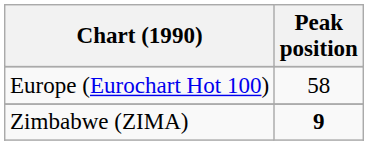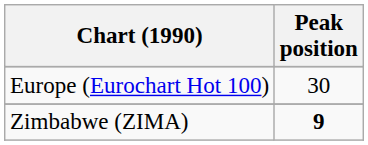Europe (Eurochart Hot 100) | Peak position: 58 -> 30
